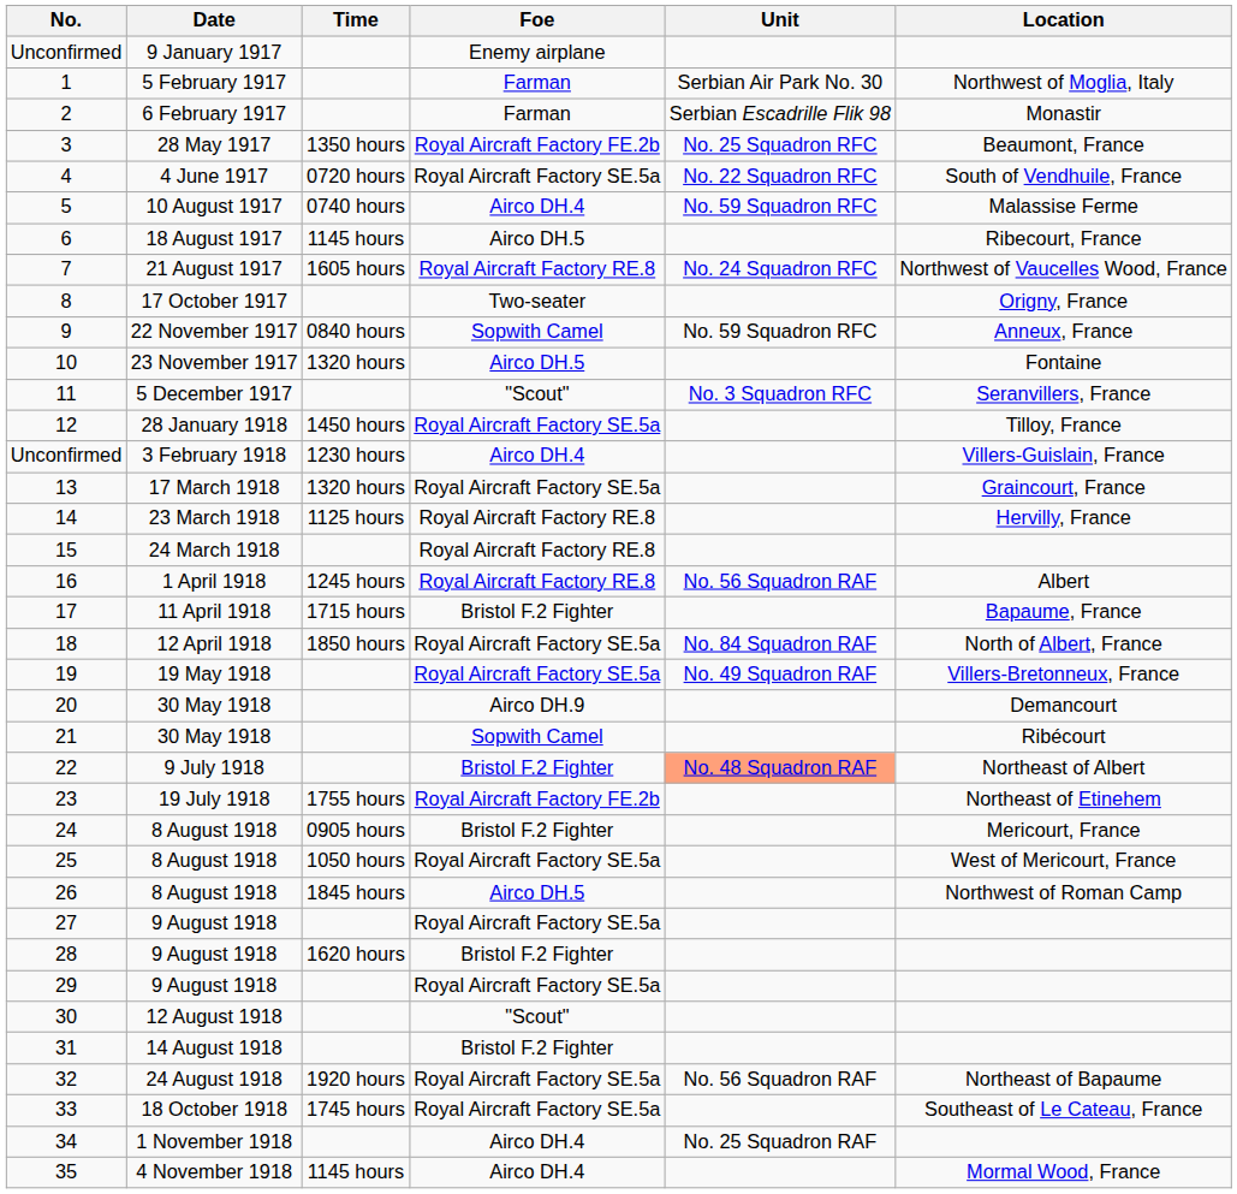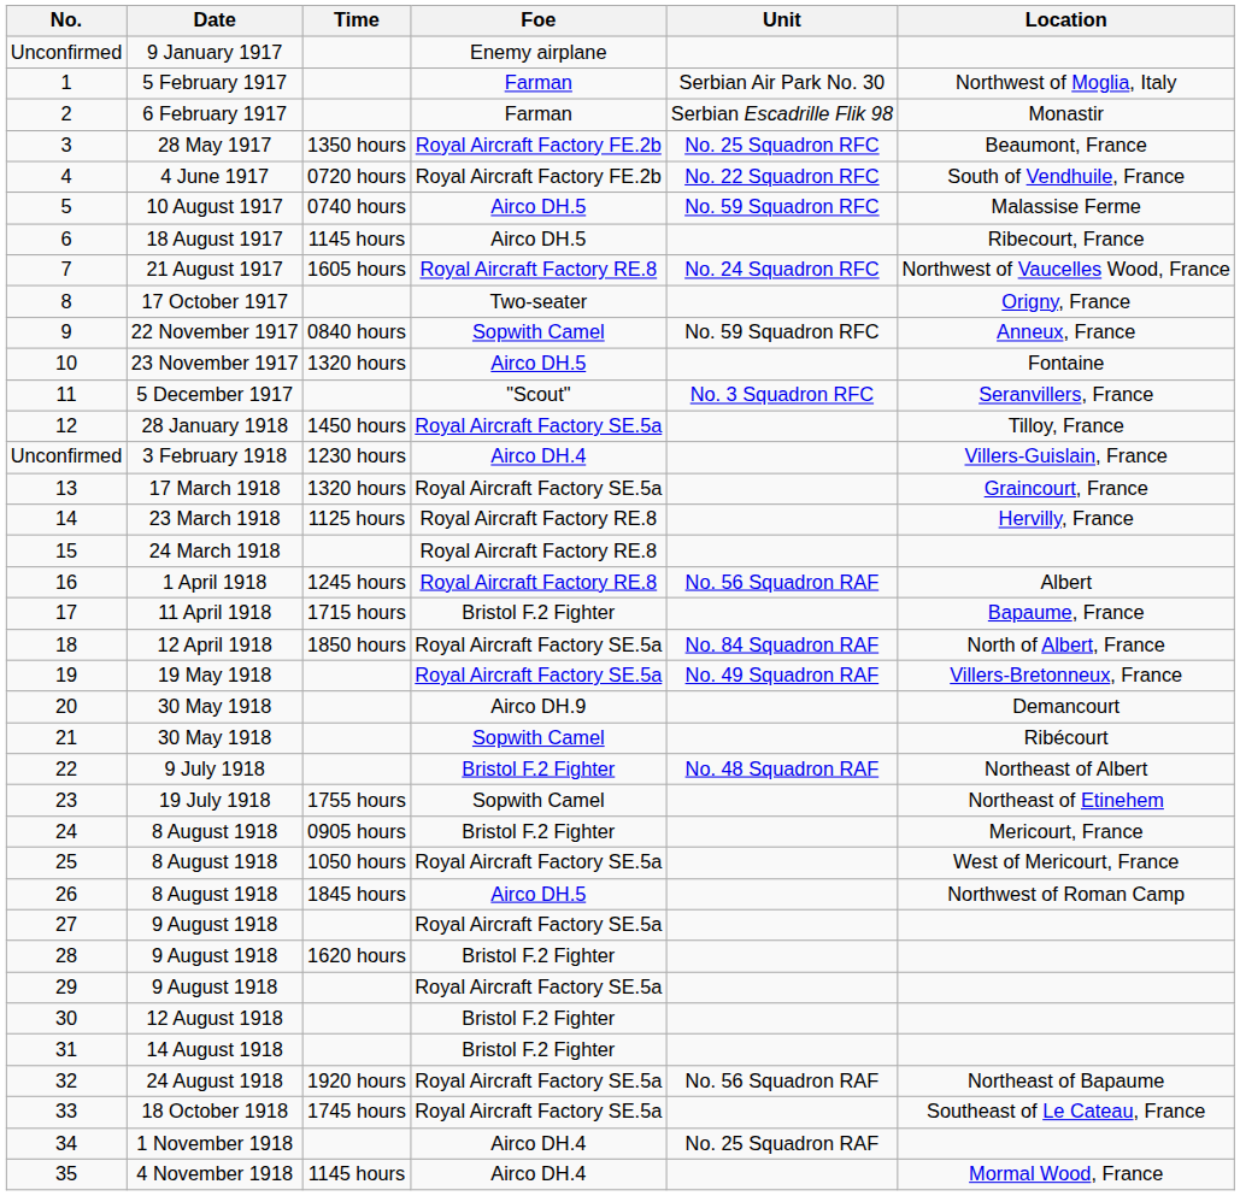4 | Foe: Royal Aircraft Factory SE.5a -> Royal Aircraft Factory FE.2b
5 | Foe: Airco DH.4 -> Airco DH.5
22 | Unit: lightsalmon background -> no background
23 | Foe: Royal Aircraft Factory FE.2b -> Sopwith Camel
30 | Foe: "Scout" -> Bristol F.2 Fighter
